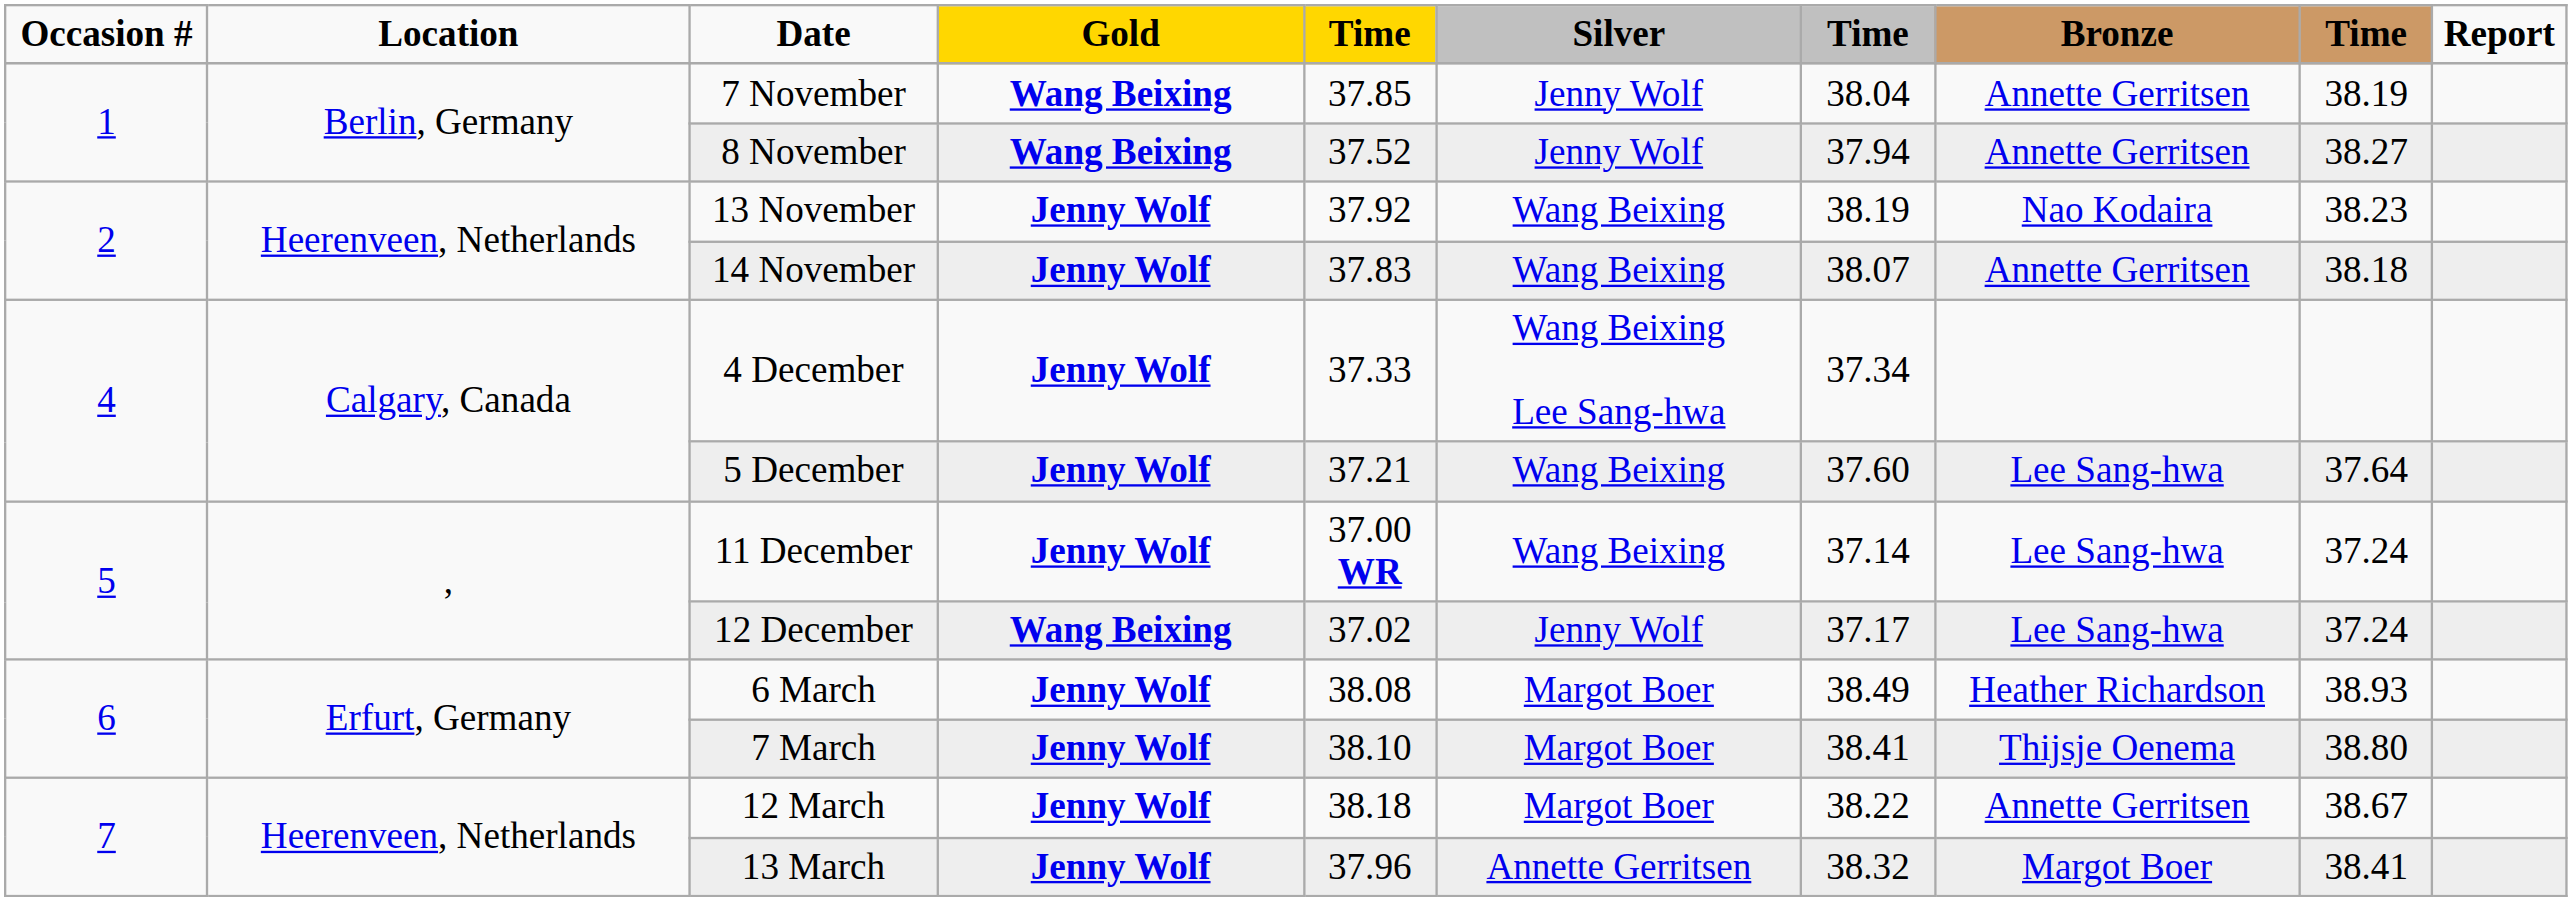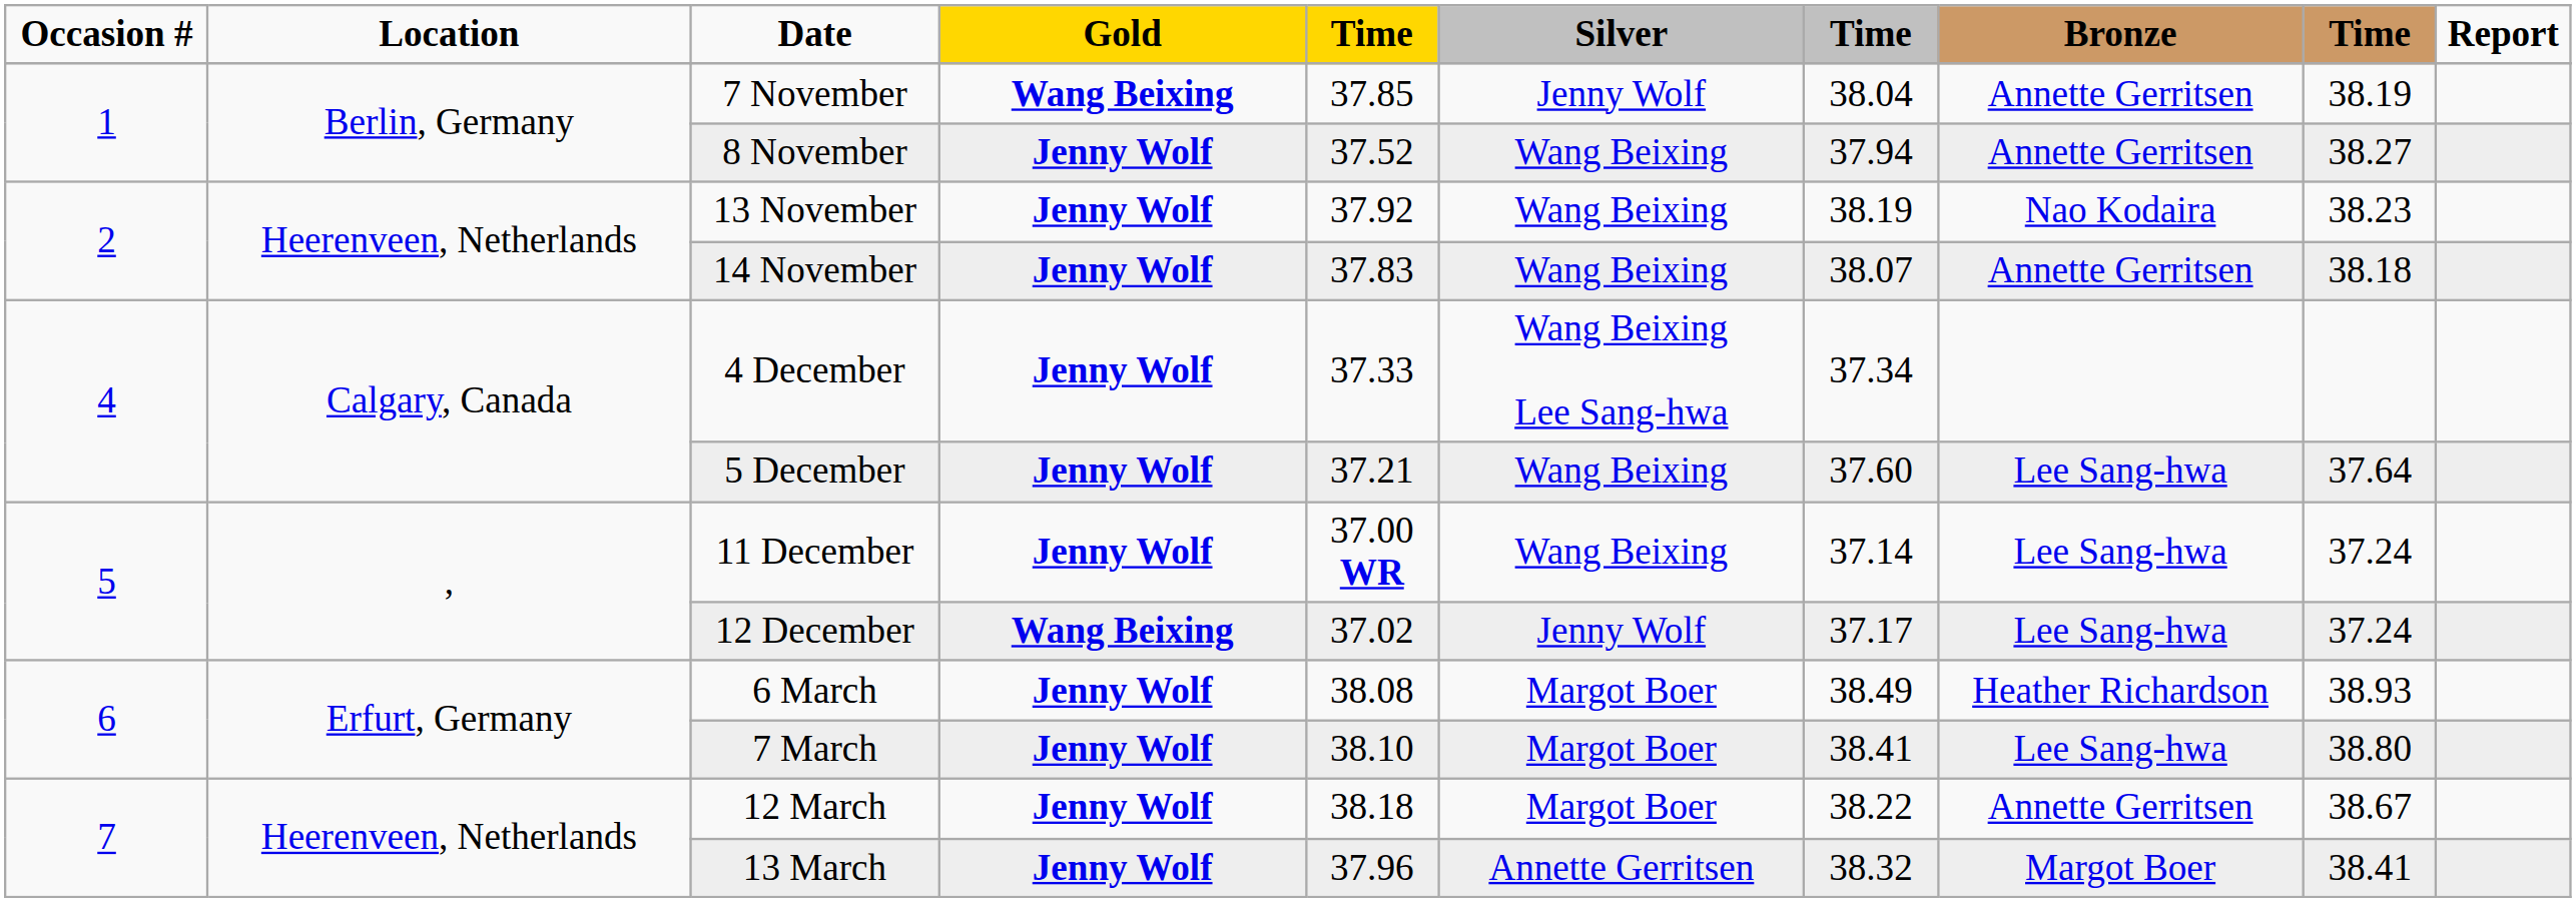8 November | Gold: Wang Beixing -> Jenny Wolf
8 November | Silver: Jenny Wolf -> Wang Beixing
7 March | Bronze: Thijsje Oenema -> Lee Sang-hwa
